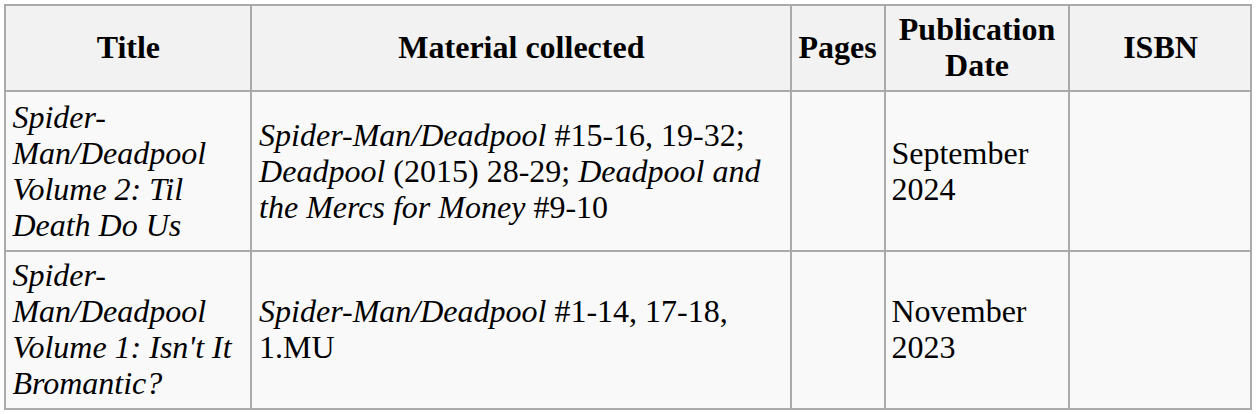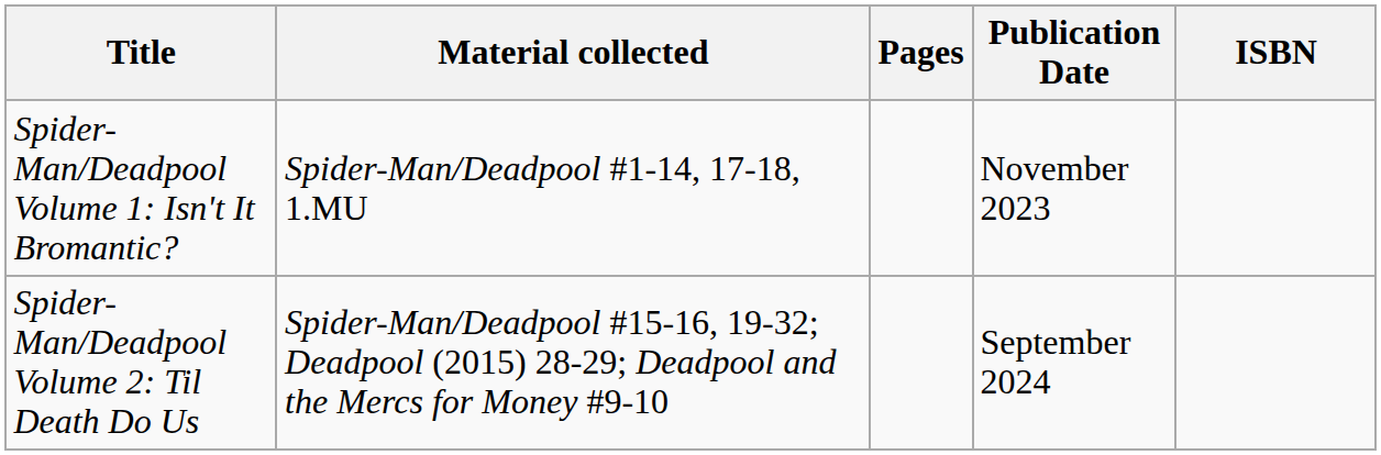rows swapped: Spider-Man/Deadpool Volume 1: Isn't It Bromantic? <-> Spider-Man/Deadpool Volume 2: Til Death Do Us
